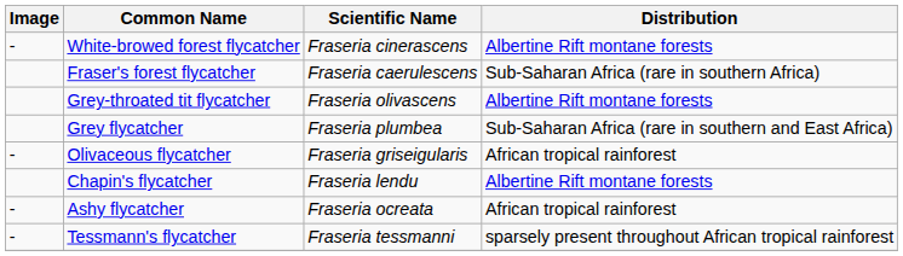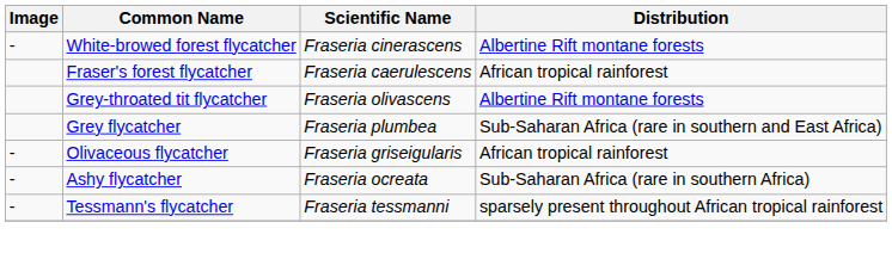Fraser's forest flycatcher | Distribution: Sub-Saharan Africa (rare in southern Africa) -> African tropical rainforest
- row: Chapin's flycatcher | Fraseria lendu | Albertine Rift montane forests
Ashy flycatcher | Distribution: African tropical rainforest -> Sub-Saharan Africa (rare in southern Africa)
